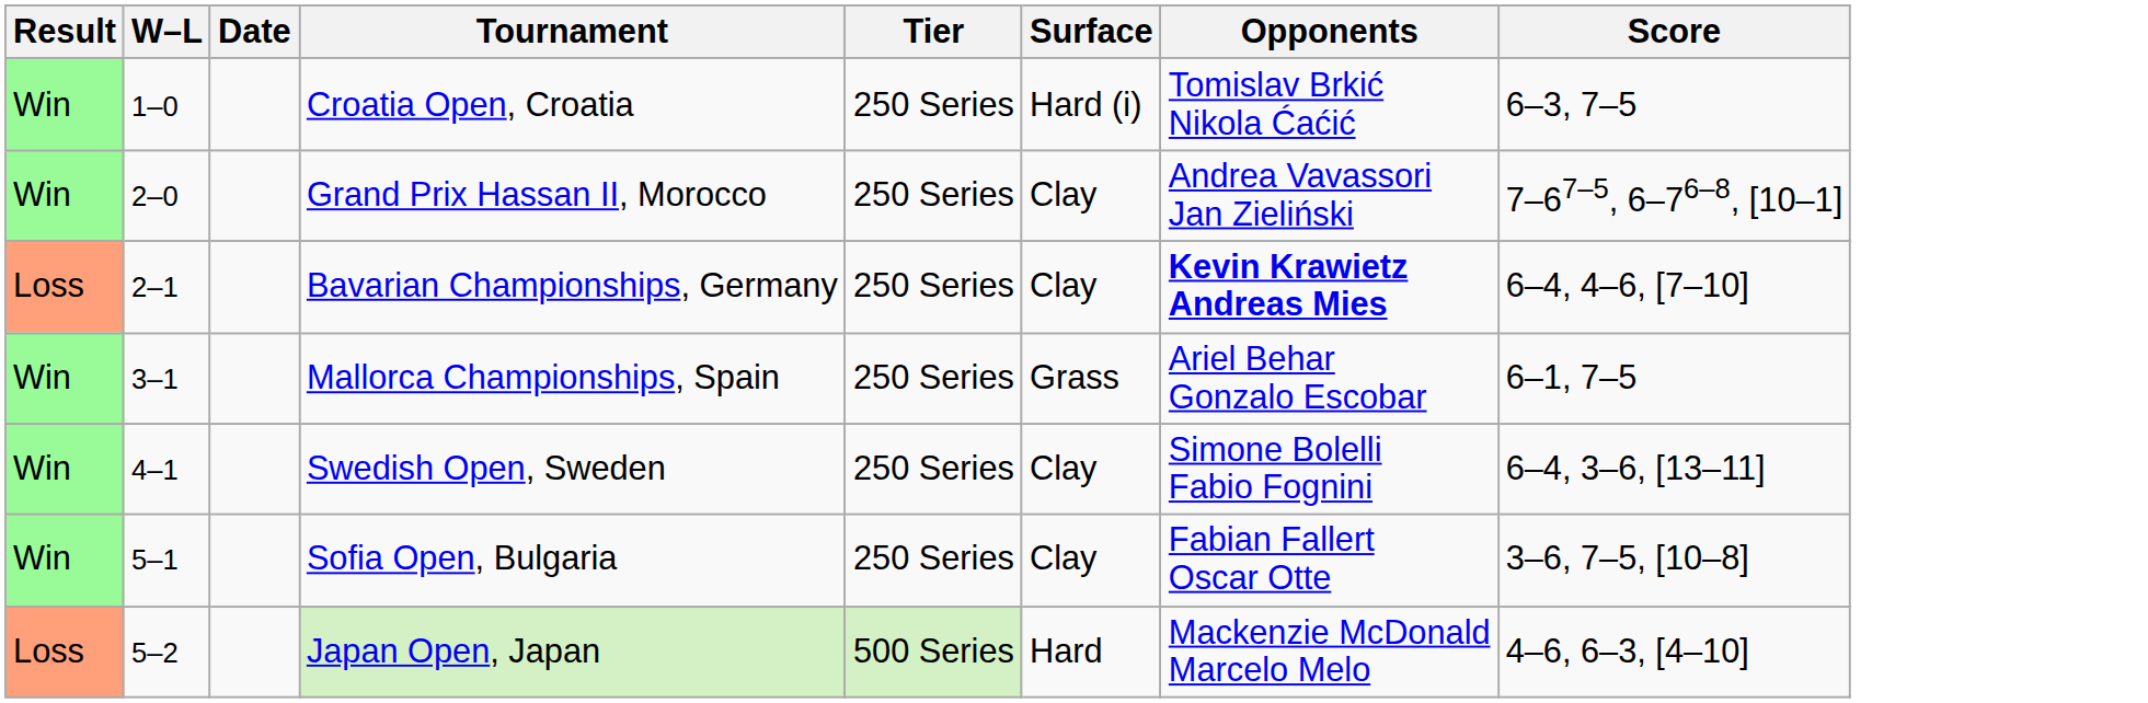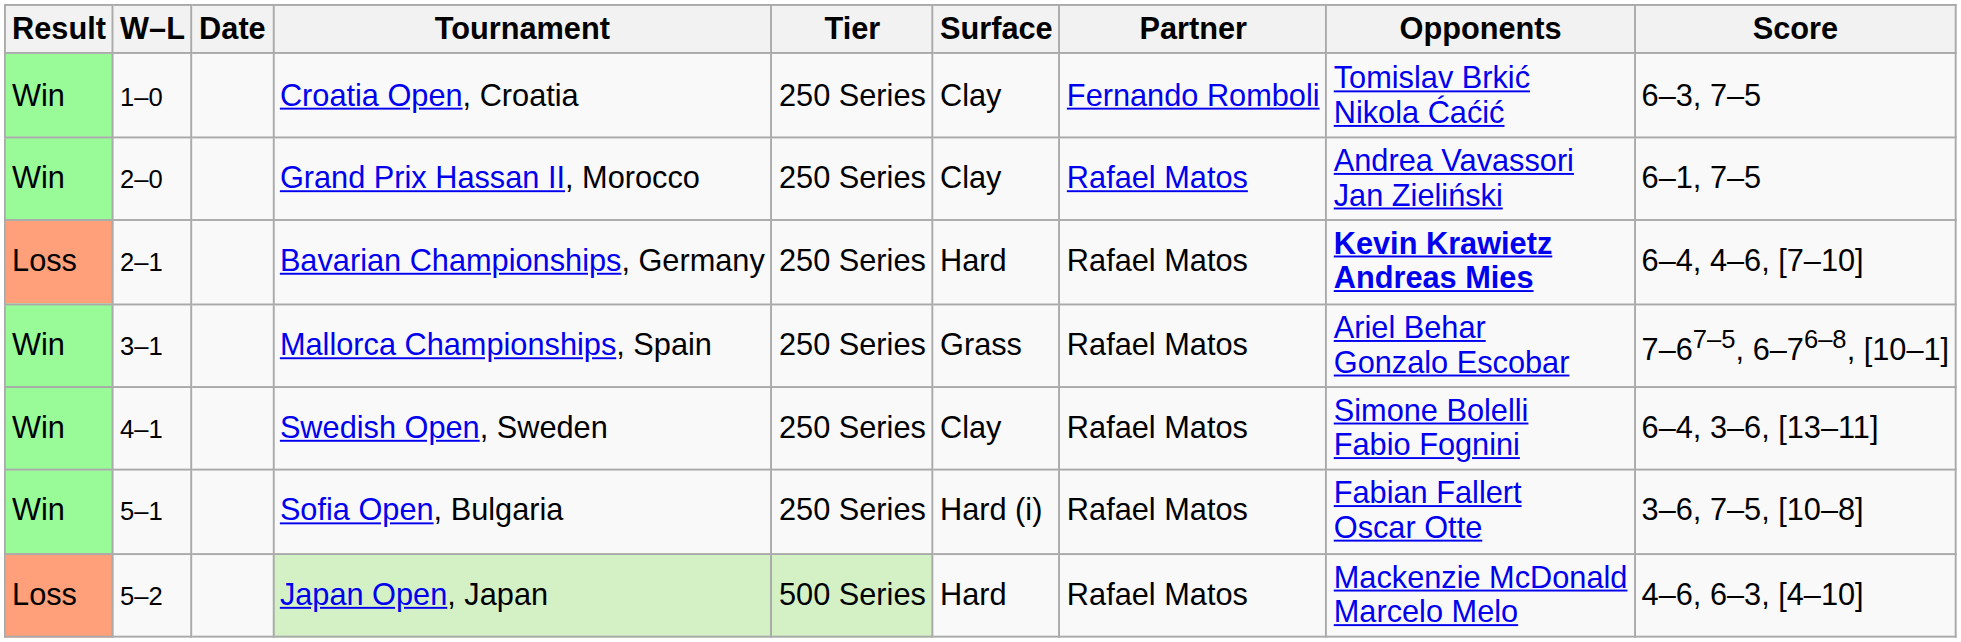+ column: Partner | Fernando Romboli | Rafael Matos | Rafael Matos | Rafael Matos | Rafael Matos | Rafael Matos | Rafael Matos
Croatia Open, Croatia | Surface: Hard (i) -> Clay
Grand Prix Hassan II, Morocco | Score: 7–67–5, 6–76–8, [10–1] -> 6–1, 7–5
Bavarian Championships, Germany | Surface: Clay -> Hard
Mallorca Championships, Spain | Score: 6–1, 7–5 -> 7–67–5, 6–76–8, [10–1]
Sofia Open, Bulgaria | Surface: Clay -> Hard (i)
